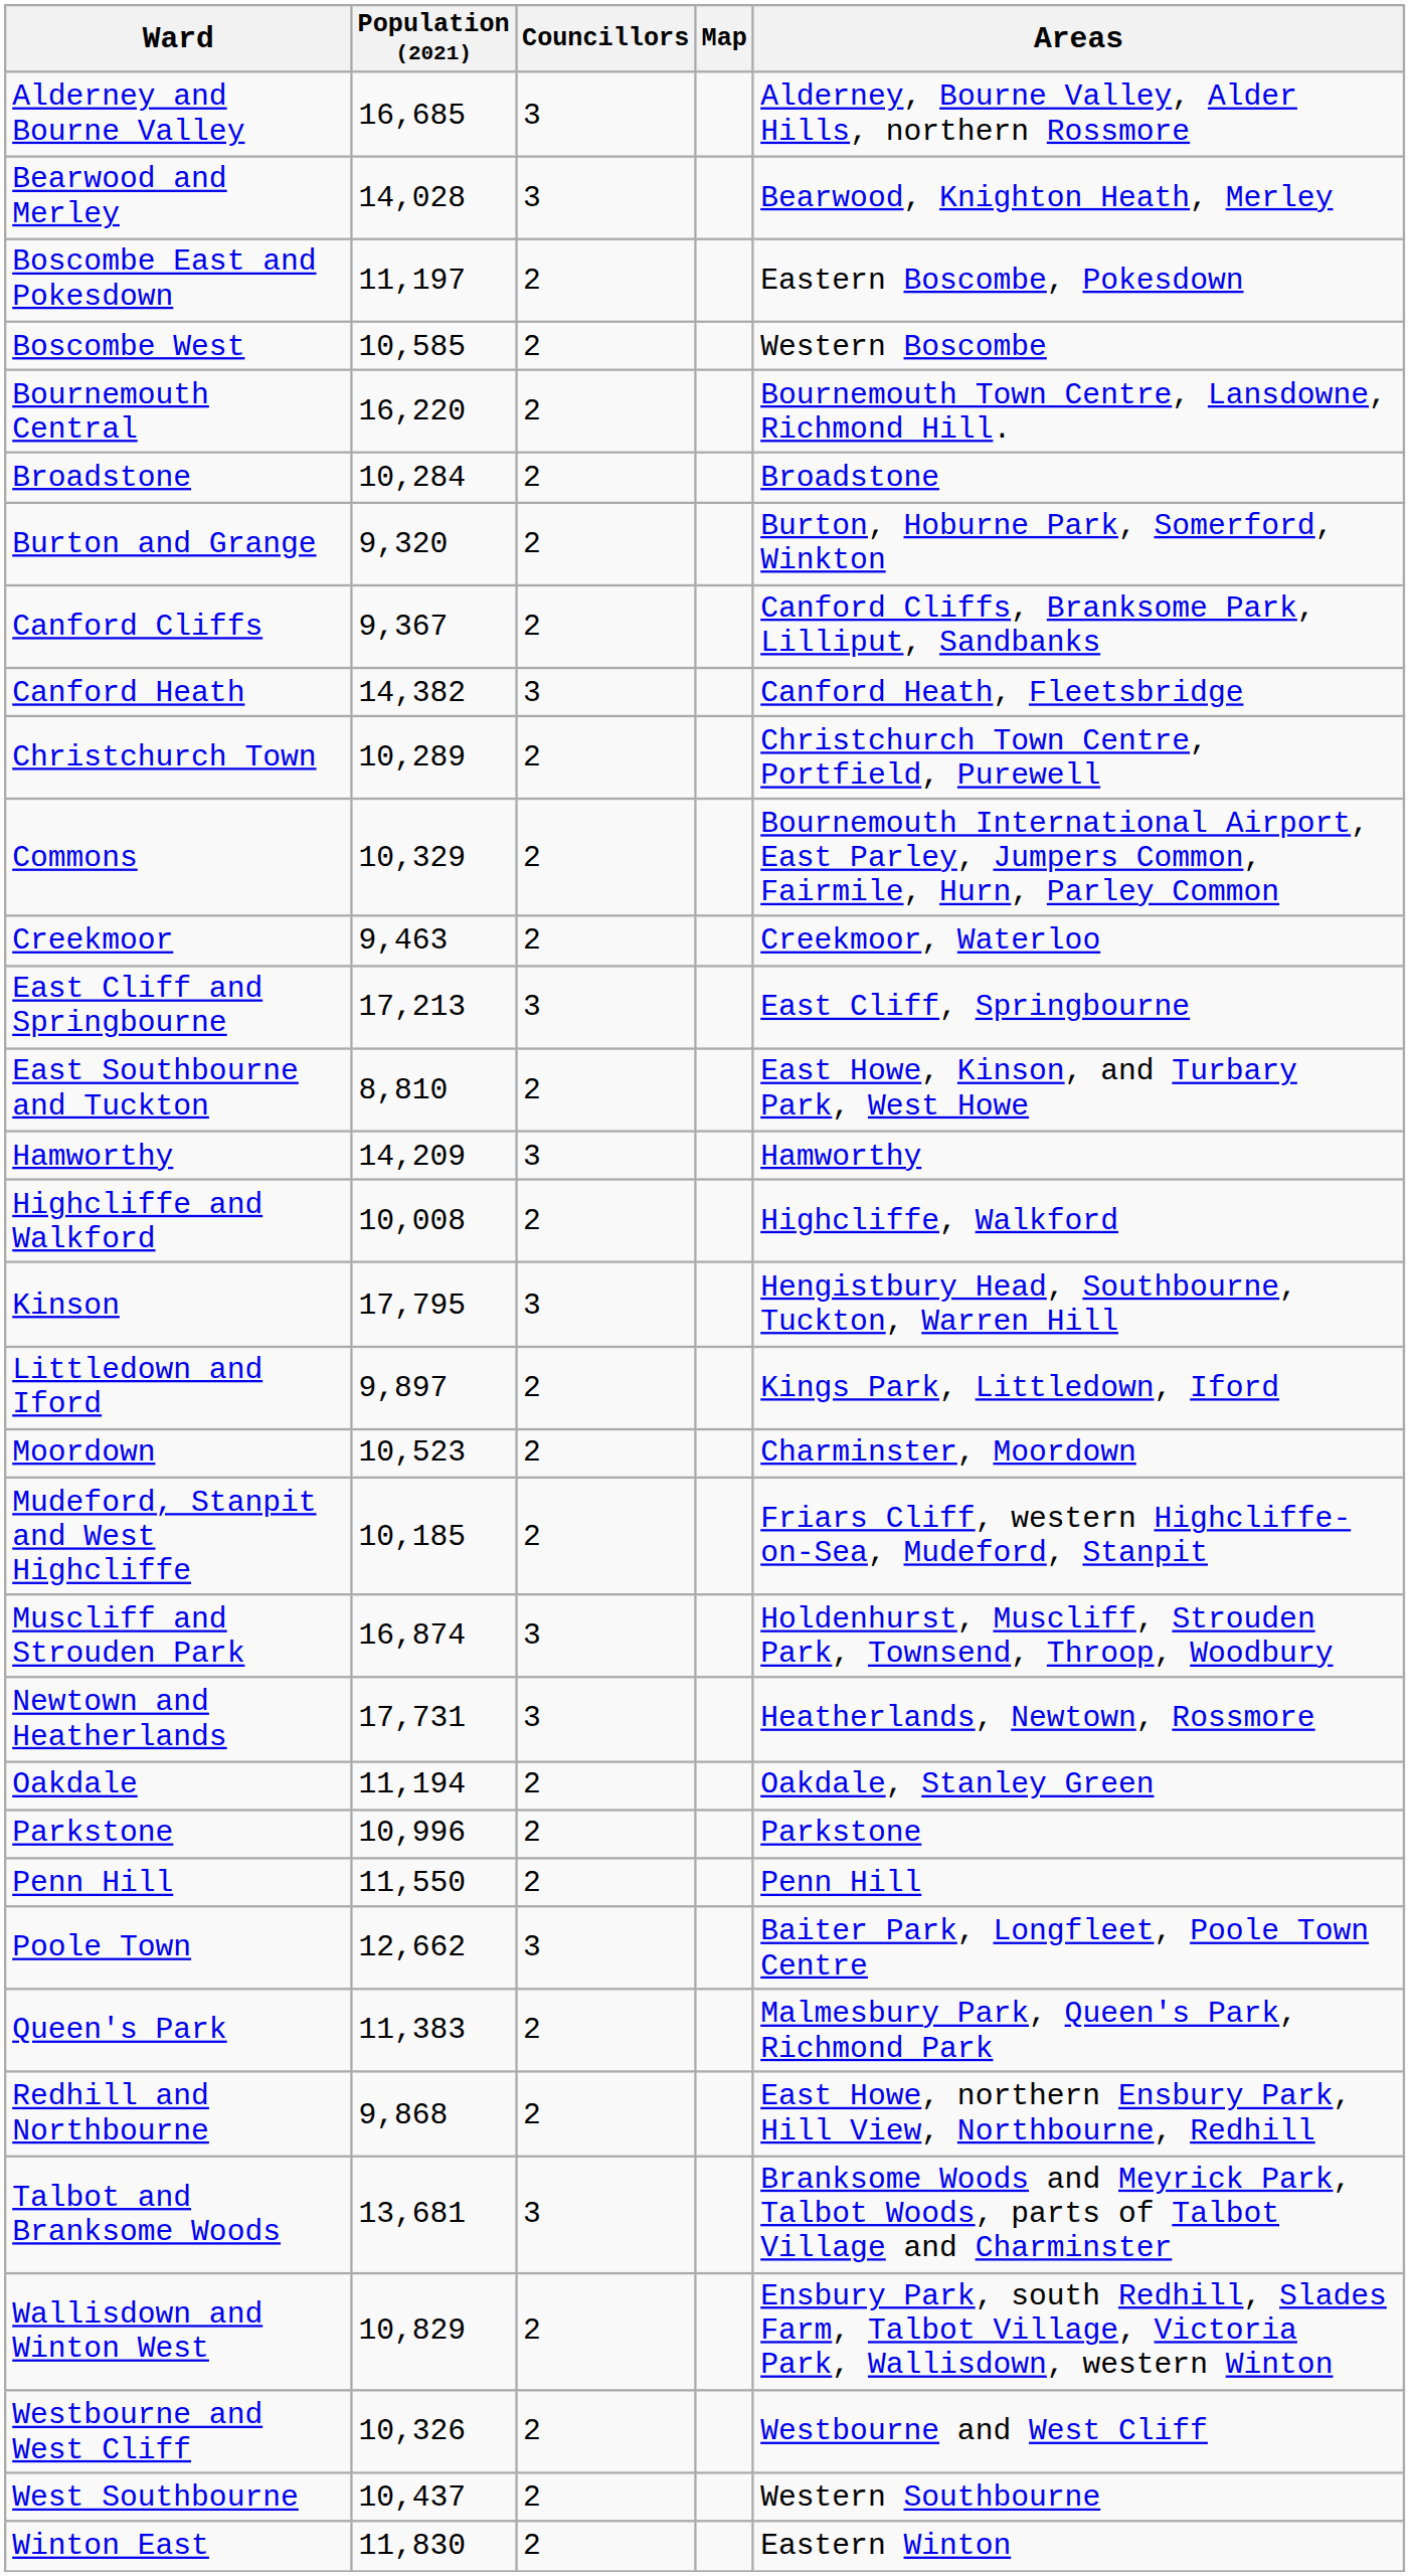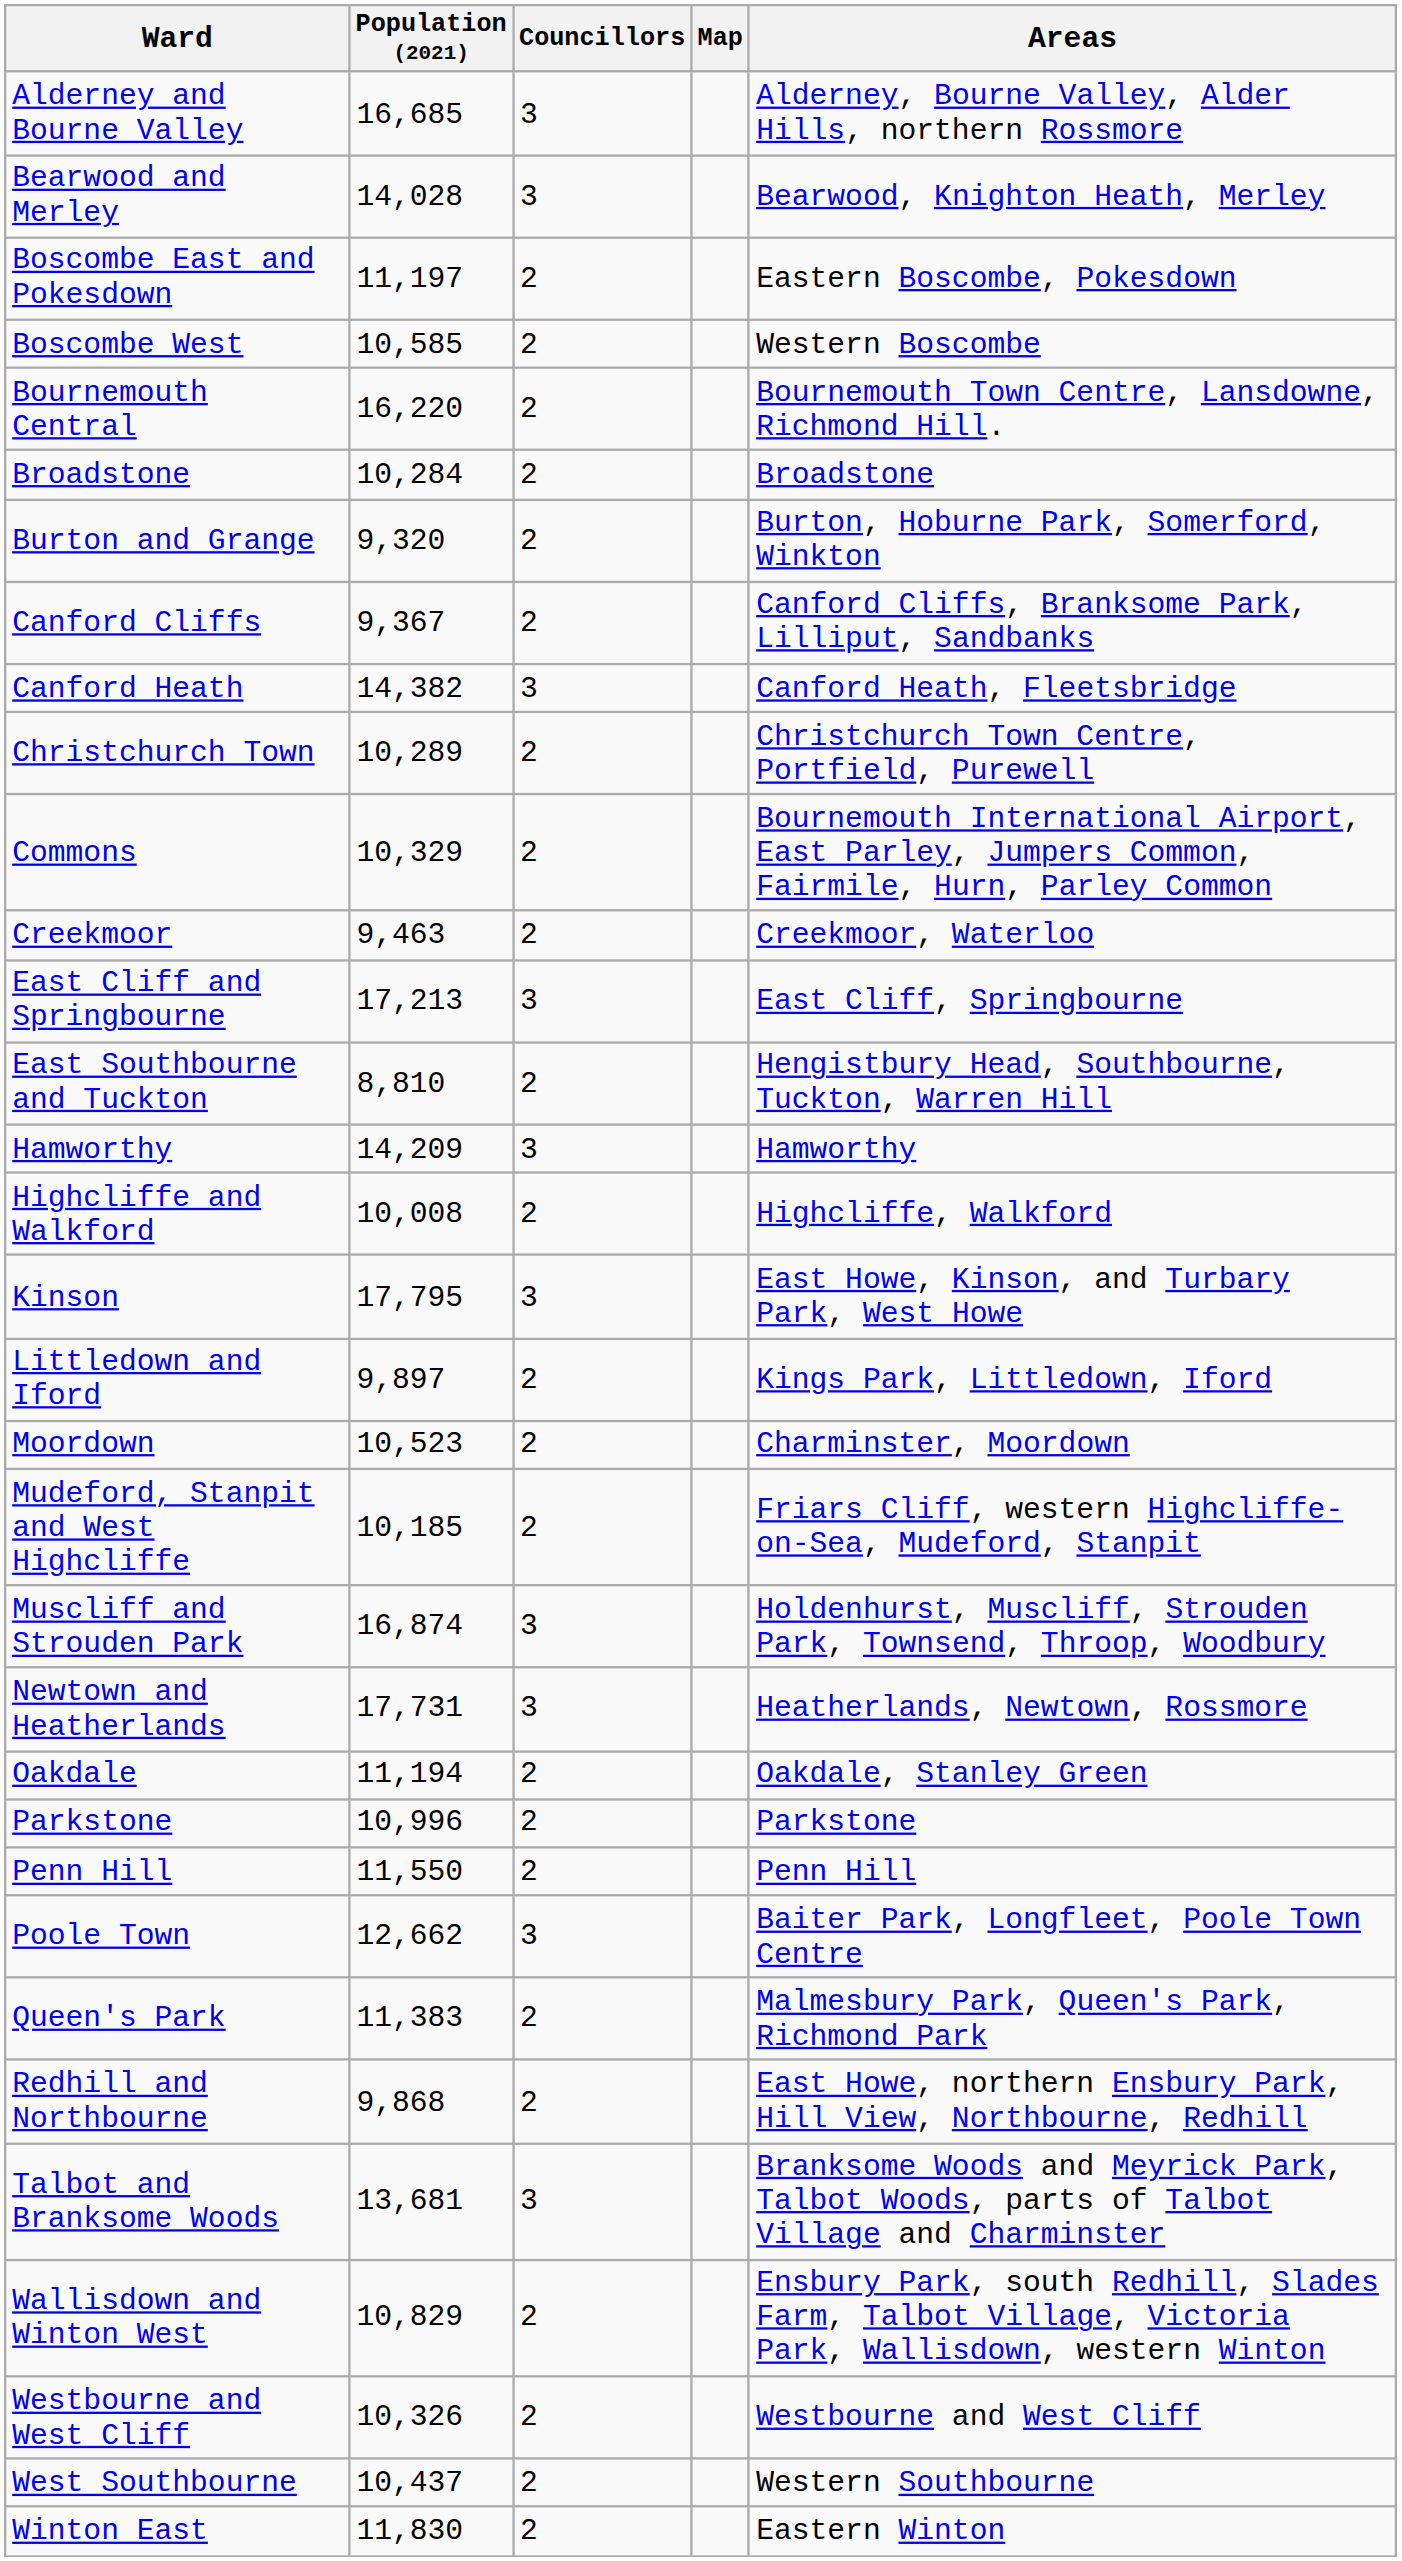East Southbourne and Tuckton | Areas: East Howe, Kinson, and Turbary Park, West Howe -> Hengistbury Head, Southbourne, Tuckton, Warren Hill
Kinson | Areas: Hengistbury Head, Southbourne, Tuckton, Warren Hill -> East Howe, Kinson, and Turbary Park, West Howe
